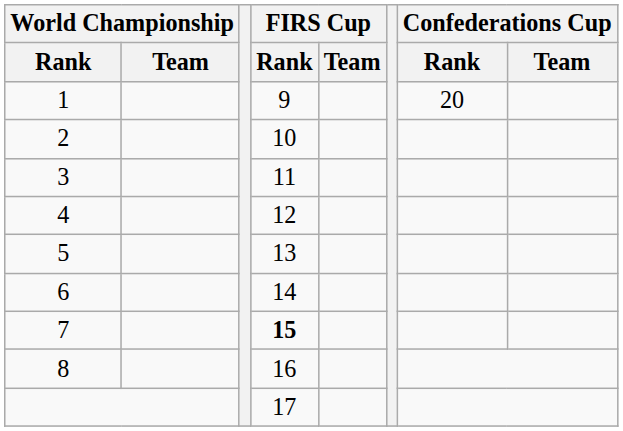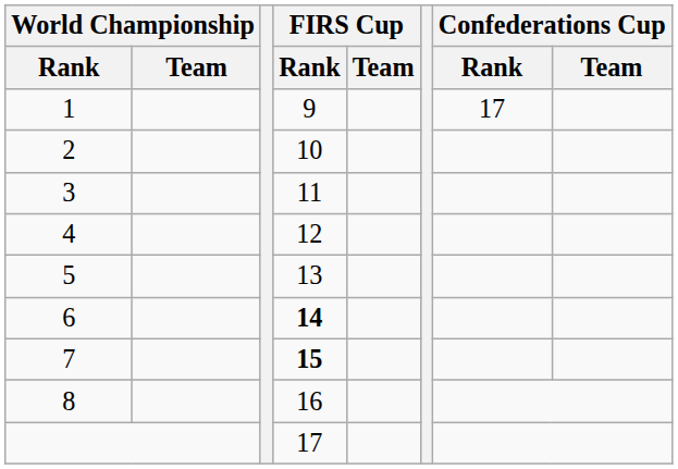1 | Confederations Cup / Rank: 20 -> 17
6 | FIRS Cup / Rank: normal -> bold
